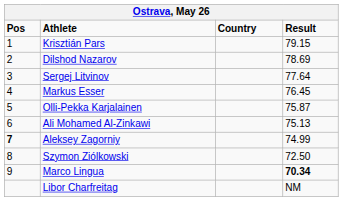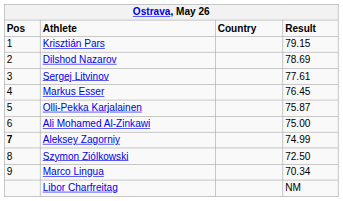Sergej Litvinov | Result: 77.64 -> 77.61
Ali Mohamed Al-Zinkawi | Result: 75.13 -> 75.00
Marco Lingua | Result: bold -> normal
